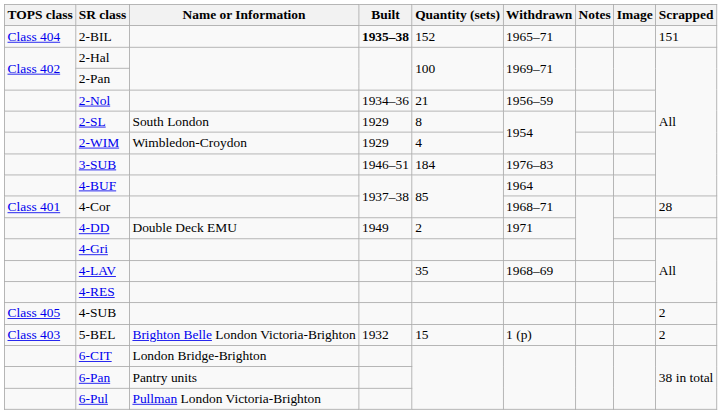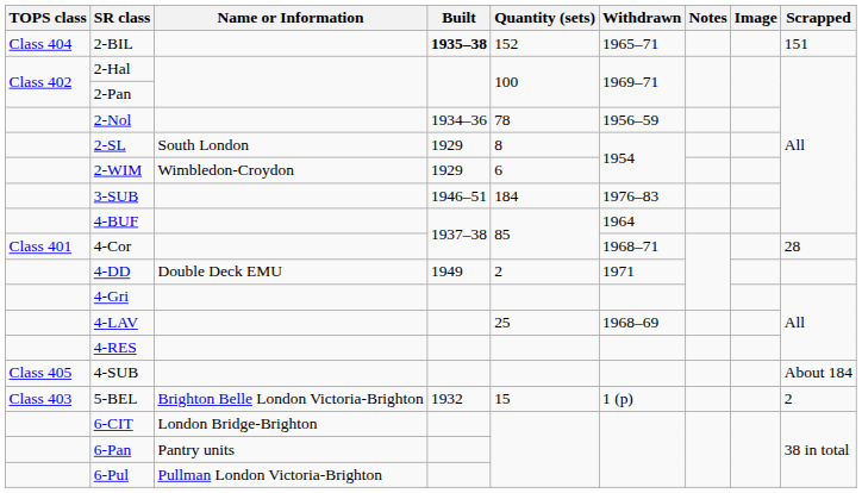2-Nol | Quantity (sets): 21 -> 78
2-WIM | Quantity (sets): 4 -> 6
4-LAV | Quantity (sets): 35 -> 25
4-SUB | Scrapped: 2 -> About 184
